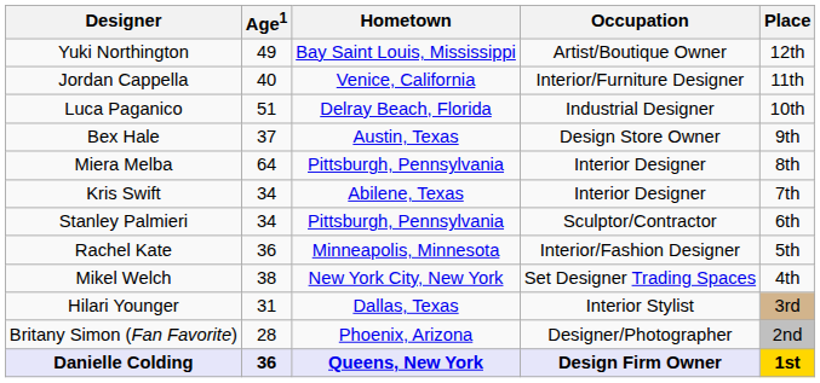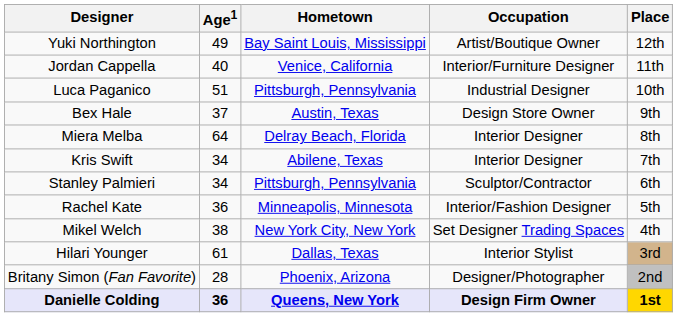Luca Paganico | Hometown: Delray Beach, Florida -> Pittsburgh, Pennsylvania
Miera Melba | Hometown: Pittsburgh, Pennsylvania -> Delray Beach, Florida
Hilari Younger | Age1: 31 -> 61
